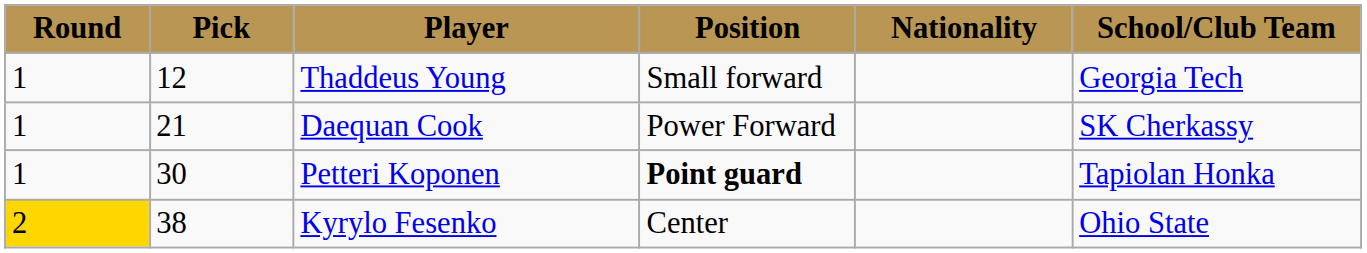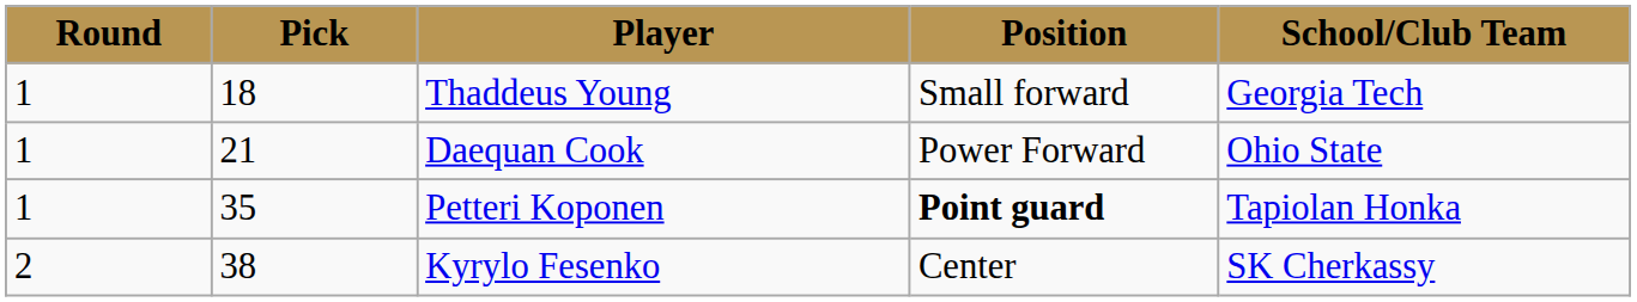- column: Nationality
Thaddeus Young | Pick: 12 -> 18
Daequan Cook | School/Club Team: SK Cherkassy -> Ohio State
Petteri Koponen | Pick: 30 -> 35
Kyrylo Fesenko | Round: gold background -> no background
Kyrylo Fesenko | School/Club Team: Ohio State -> SK Cherkassy
